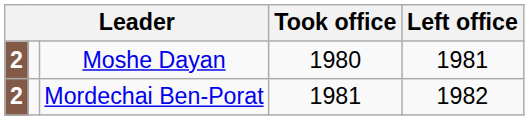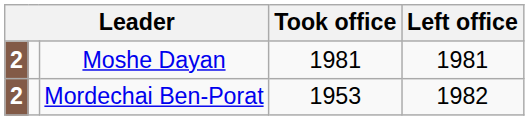Moshe Dayan | Took office: 1980 -> 1981
Mordechai Ben-Porat | Took office: 1981 -> 1953
